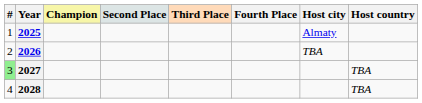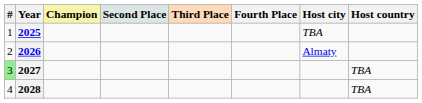2025 | Host city: Almaty -> TBA
2026 | Host city: TBA -> Almaty
